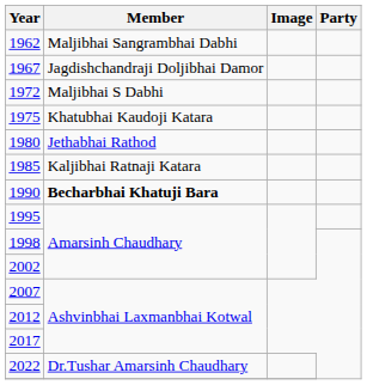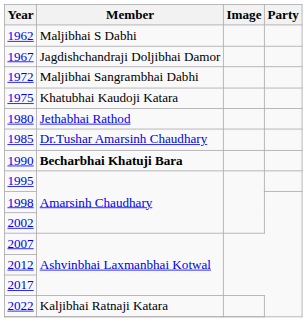1962 | Member: Maljibhai Sangrambhai Dabhi -> Maljibhai S Dabhi
1972 | Member: Maljibhai S Dabhi -> Maljibhai Sangrambhai Dabhi
1985 | Member: Kaljibhai Ratnaji Katara -> Dr.Tushar Amarsinh Chaudhary
2022 | Member: Dr.Tushar Amarsinh Chaudhary -> Kaljibhai Ratnaji Katara
